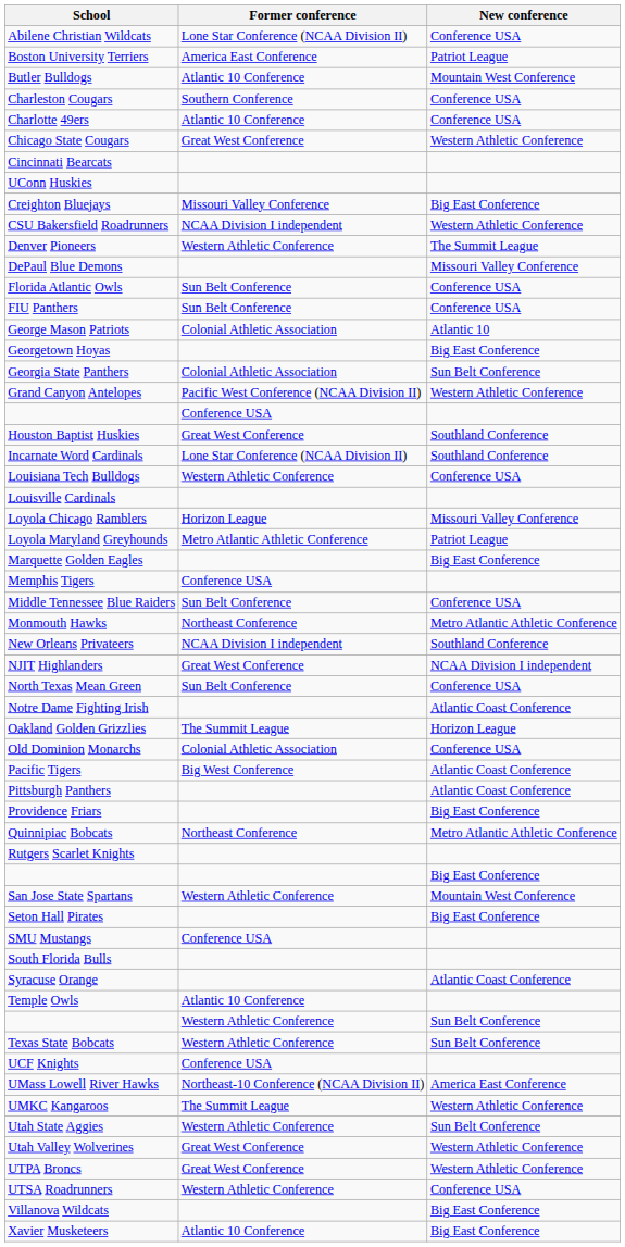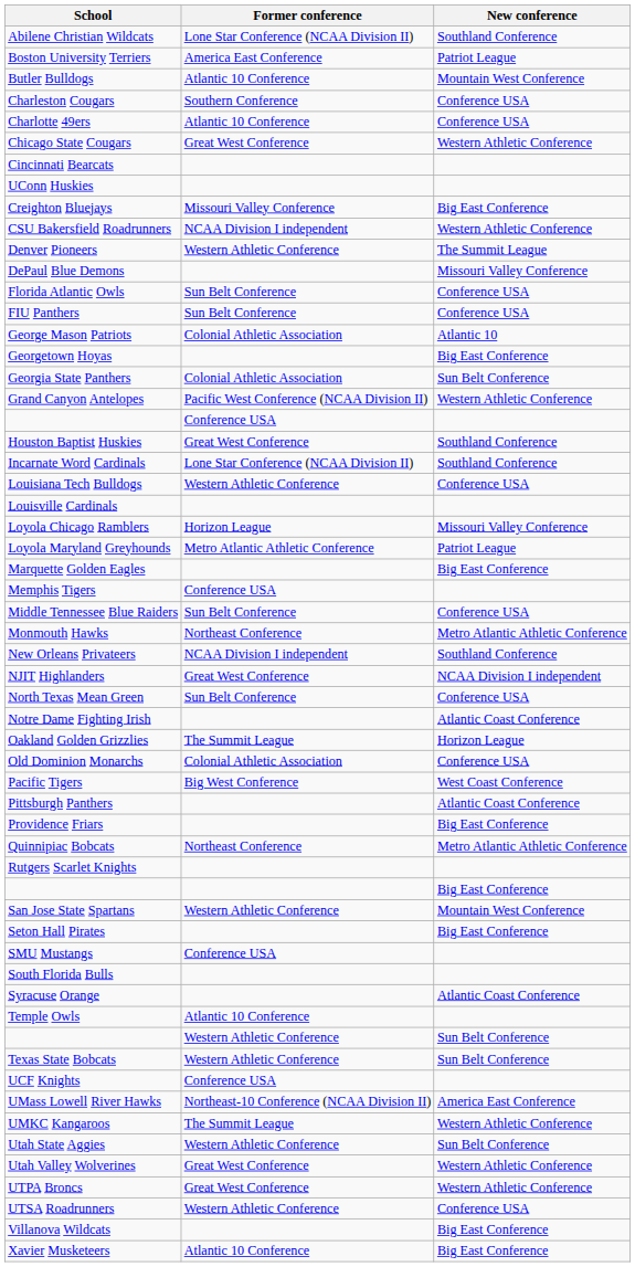Abilene Christian Wildcats | New conference: Conference USA -> Southland Conference
Pacific Tigers | New conference: Atlantic Coast Conference -> West Coast Conference
